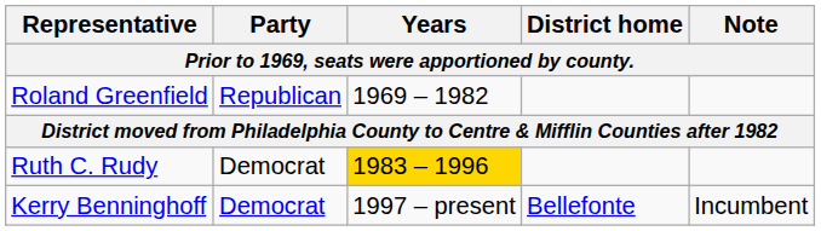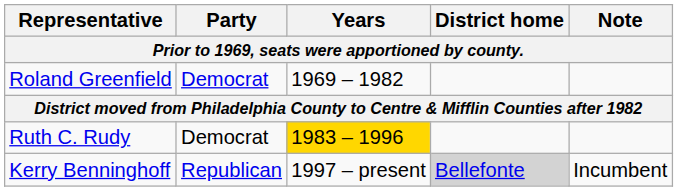Roland Greenfield | Party: Republican -> Democrat
Kerry Benninghoff | Party: Democrat -> Republican
Kerry Benninghoff | District home: no background -> lightgrey background
